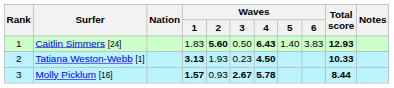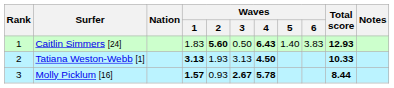Tatiana Weston-Webb [1] | Waves / 3: 0.23 -> 3.13
